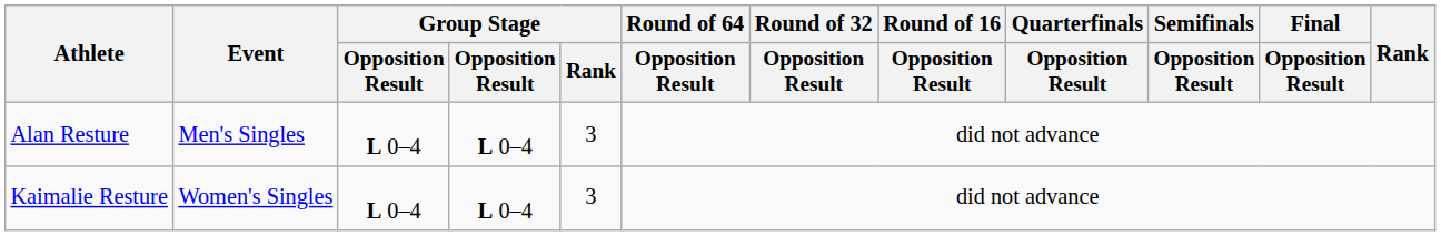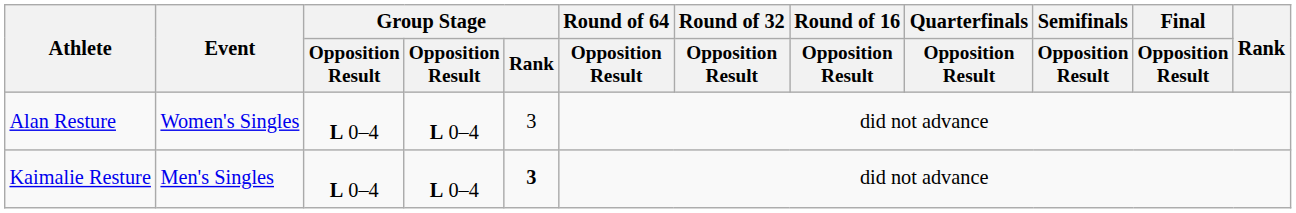Alan Resture | Event: Men's Singles -> Women's Singles
Kaimalie Resture | Event: Women's Singles -> Men's Singles
Kaimalie Resture | Group Stage / Rank: normal -> bold
